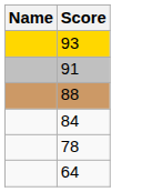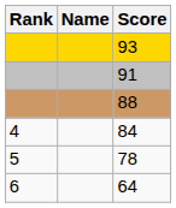+ column: Rank | 4 | 5 | 6
